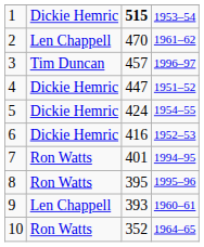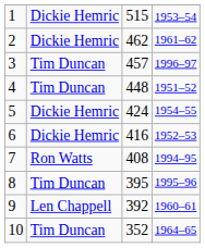1 | column 3: bold -> normal
2 | column 2: Len Chappell -> Dickie Hemric
2 | column 3: 470 -> 462
4 | column 2: Dickie Hemric -> Tim Duncan
4 | column 3: 447 -> 448
7 | column 3: 401 -> 408
8 | column 2: Ron Watts -> Tim Duncan
9 | column 3: 393 -> 392
10 | column 2: Ron Watts -> Tim Duncan
